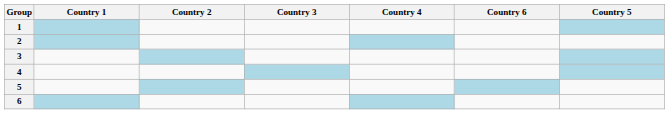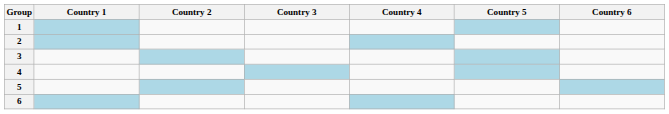columns swapped: Country 5 <-> Country 6
